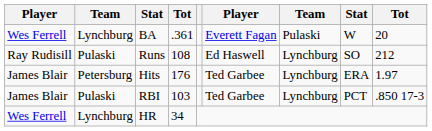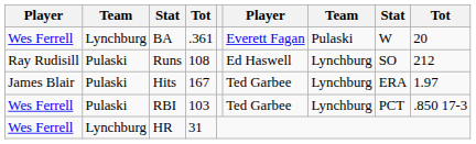Hits | column 2: Petersburg -> Pulaski
Hits | column 4: 176 -> 167
RBI | column 1: James Blair -> Wes Ferrell
HR | column 4: 34 -> 31
